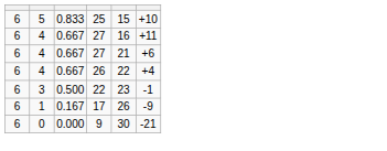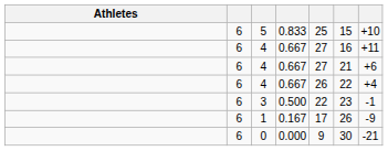+ column: Athletes
